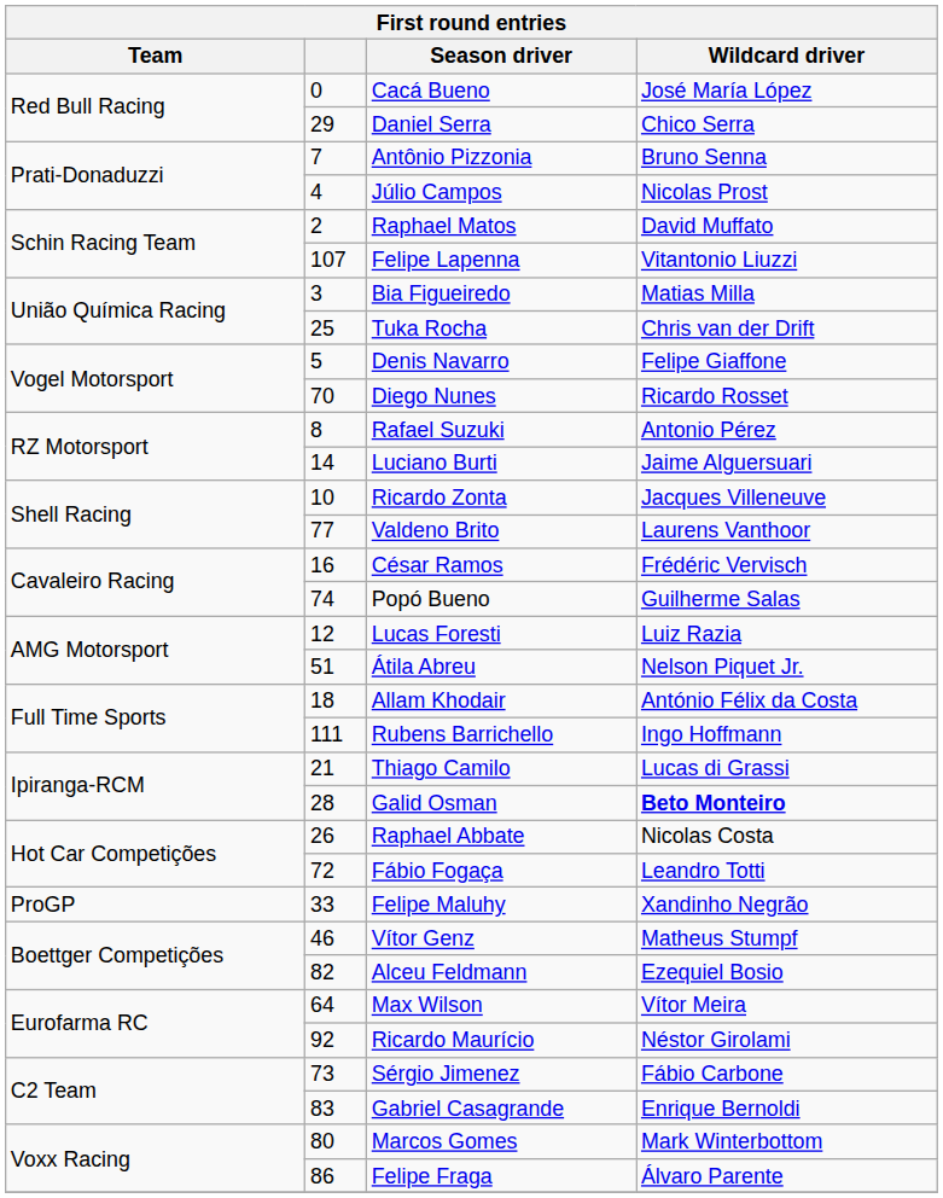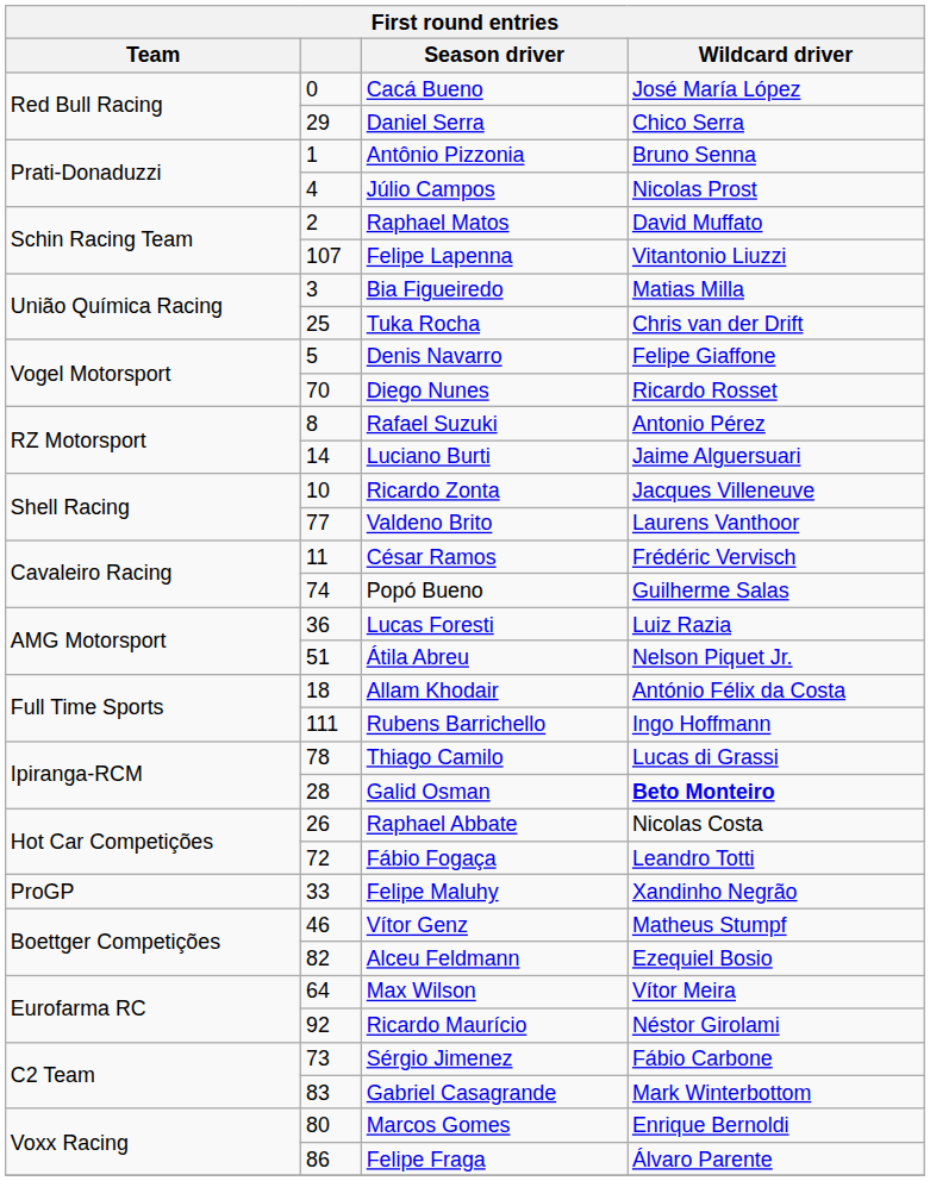Antônio Pizzonia | column 2: 7 -> 1
César Ramos | column 2: 16 -> 11
Lucas Foresti | column 2: 12 -> 36
Thiago Camilo | column 2: 21 -> 78
Gabriel Casagrande | Wildcard driver: Enrique Bernoldi -> Mark Winterbottom
Marcos Gomes | Wildcard driver: Mark Winterbottom -> Enrique Bernoldi
